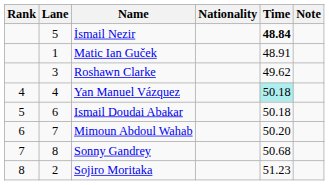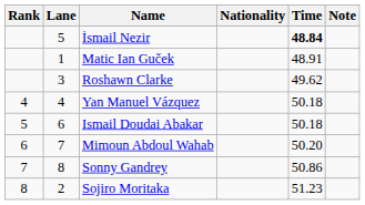Yan Manuel Vázquez | Time: paleturquoise background -> no background
Sonny Gandrey | Time: 50.68 -> 50.86
